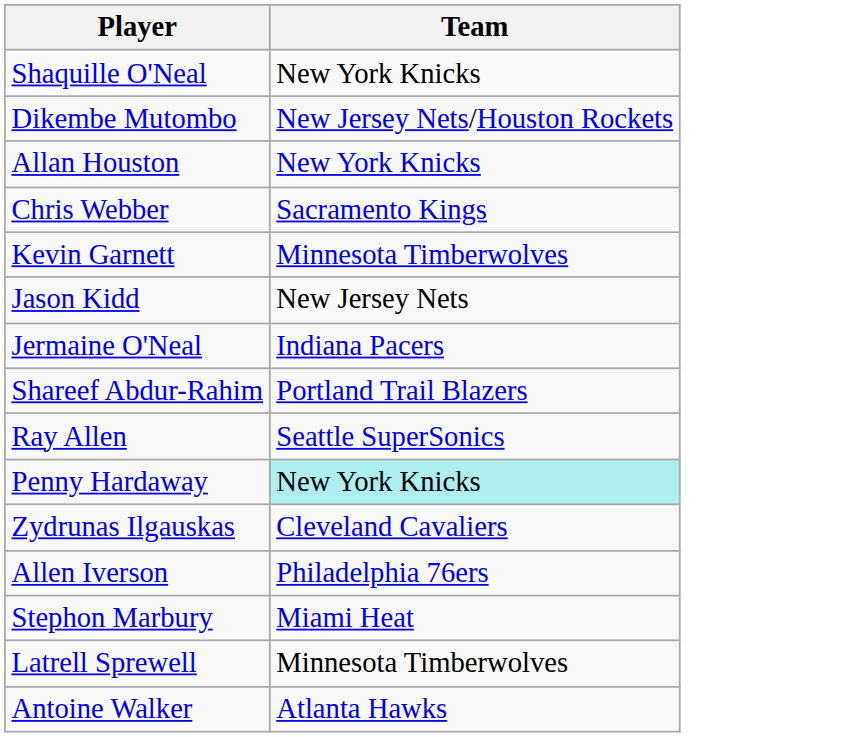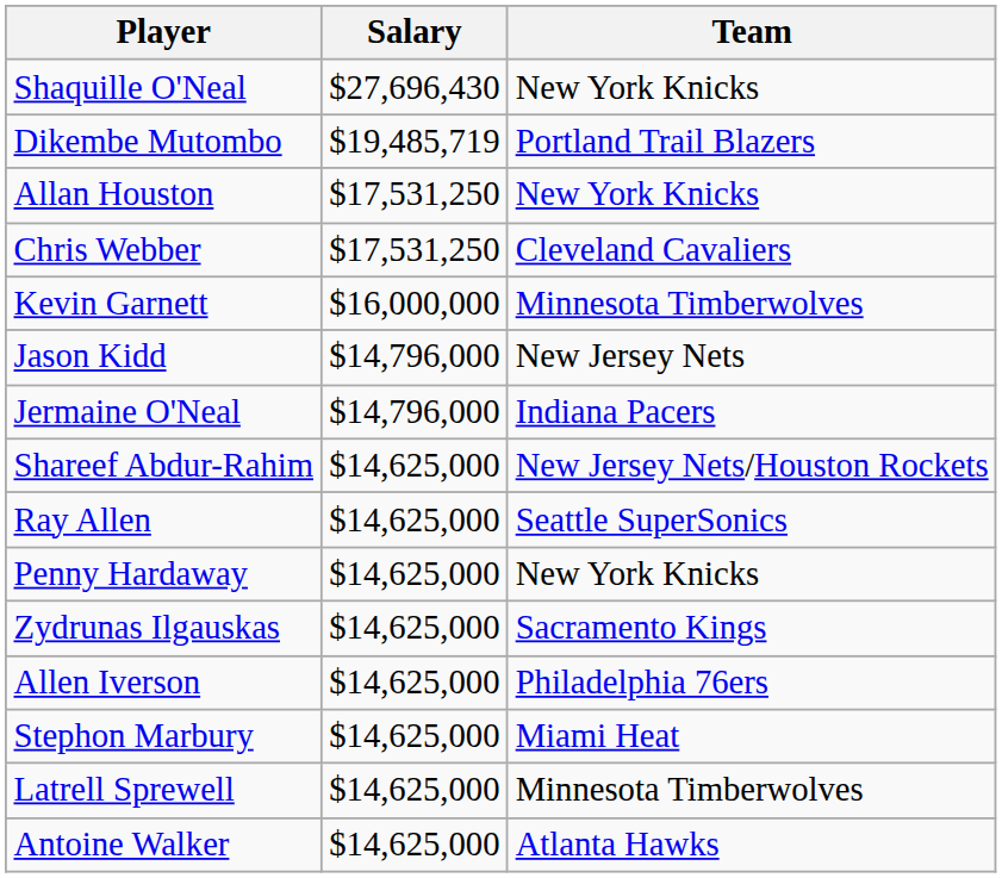+ column: Salary | $27,696,430 | $19,485,719 | $17,531,250 | $17,531,250 | $16,000,000 | $14,796,000 | $14,796,000 | $14,625,000 | $14,625,000 | $14,625,000 | $14,625,000 | $14,625,000 | $14,625,000 | $14,625,000 | $14,625,000
Dikembe Mutombo | Team: New Jersey Nets/Houston Rockets -> Portland Trail Blazers
Chris Webber | Team: Sacramento Kings -> Cleveland Cavaliers
Shareef Abdur-Rahim | Team: Portland Trail Blazers -> New Jersey Nets/Houston Rockets
Penny Hardaway | Team: paleturquoise background -> no background
Zydrunas Ilgauskas | Team: Cleveland Cavaliers -> Sacramento Kings
